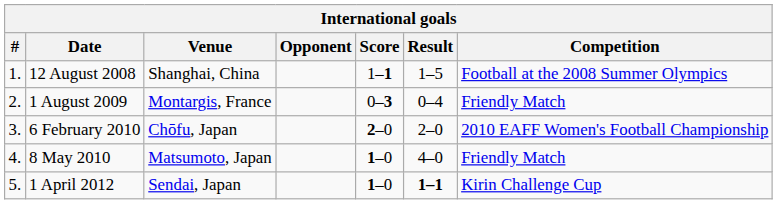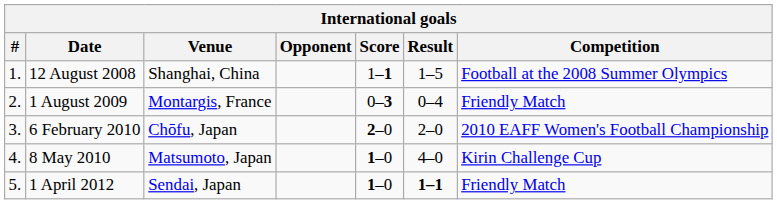8 May 2010 | Competition: Friendly Match -> Kirin Challenge Cup
1 April 2012 | Competition: Kirin Challenge Cup -> Friendly Match
